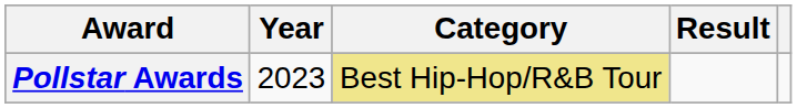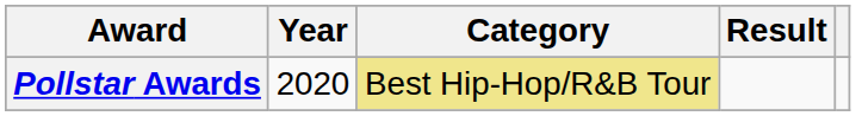Pollstar Awards | Year: 2023 -> 2020
